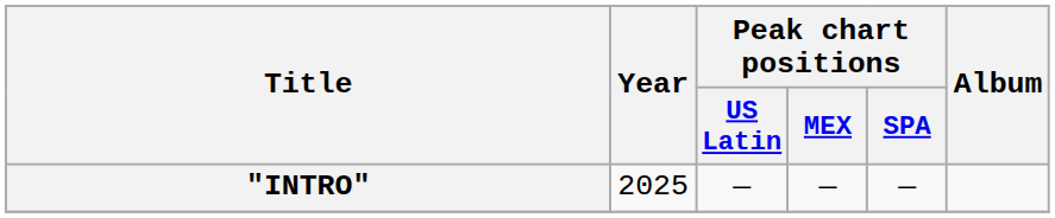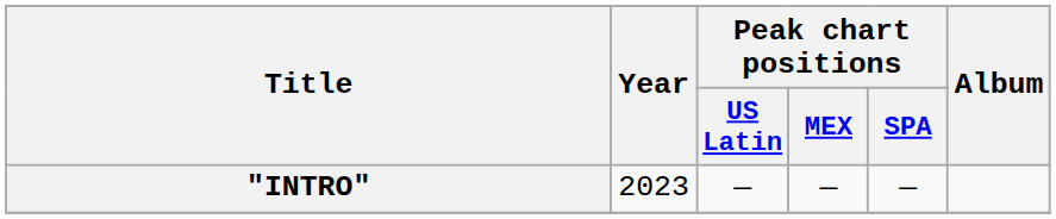"INTRO" | Year: 2025 -> 2023
